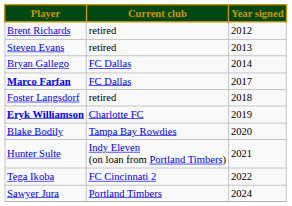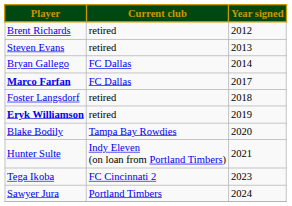Eryk Williamson | Current club: Charlotte FC -> retired
Tega Ikoba | Year signed: 2022 -> 2023
